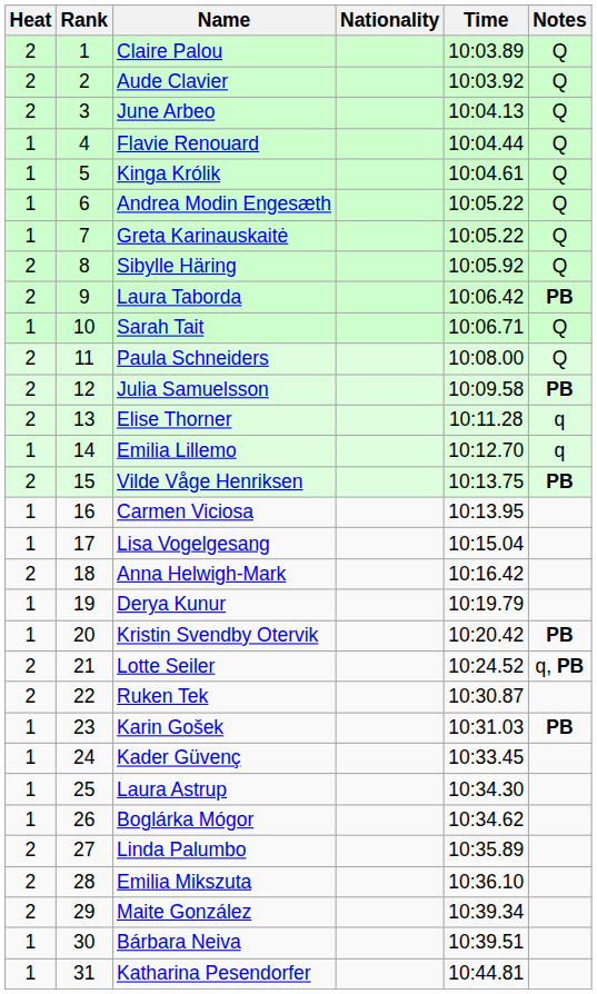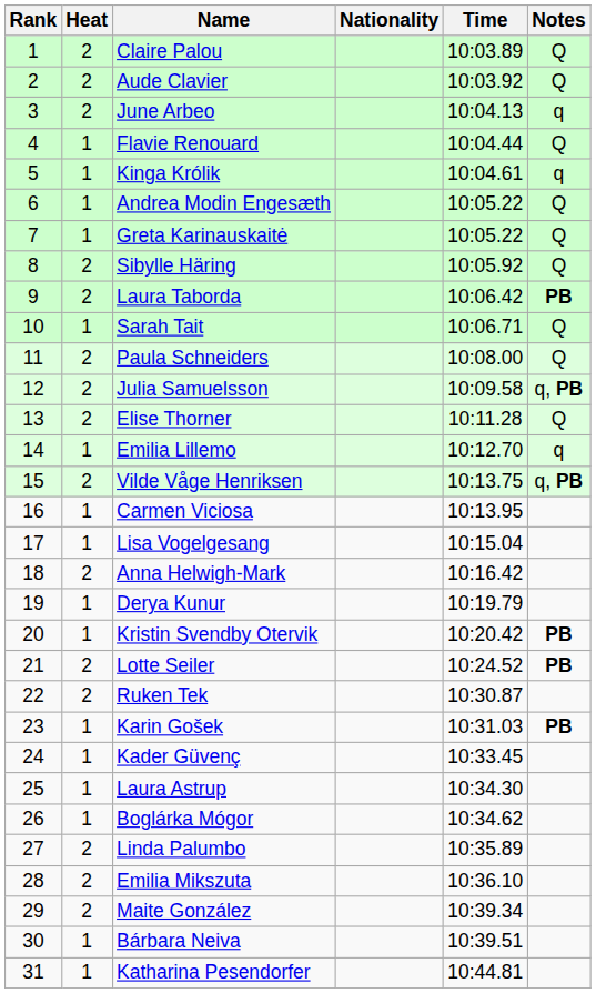columns swapped: Rank <-> Heat
June Arbeo | Notes: Q -> q
Kinga Królik | Notes: Q -> q
Julia Samuelsson | Notes: PB -> q, PB
Elise Thorner | Notes: q -> Q
Vilde Våge Henriksen | Notes: PB -> q, PB
Lotte Seiler | Notes: q, PB -> PB
